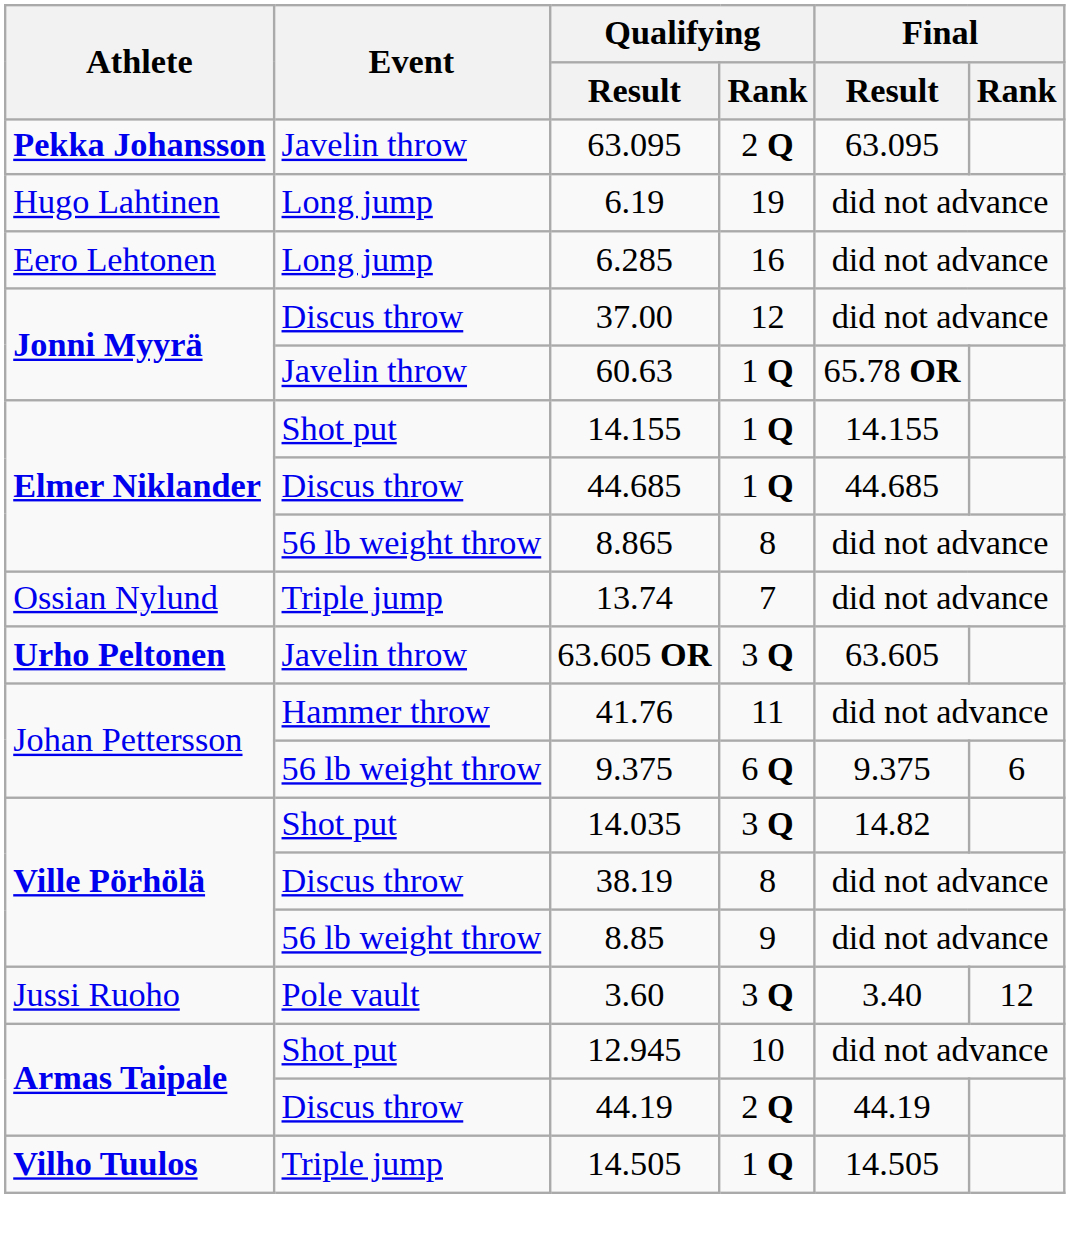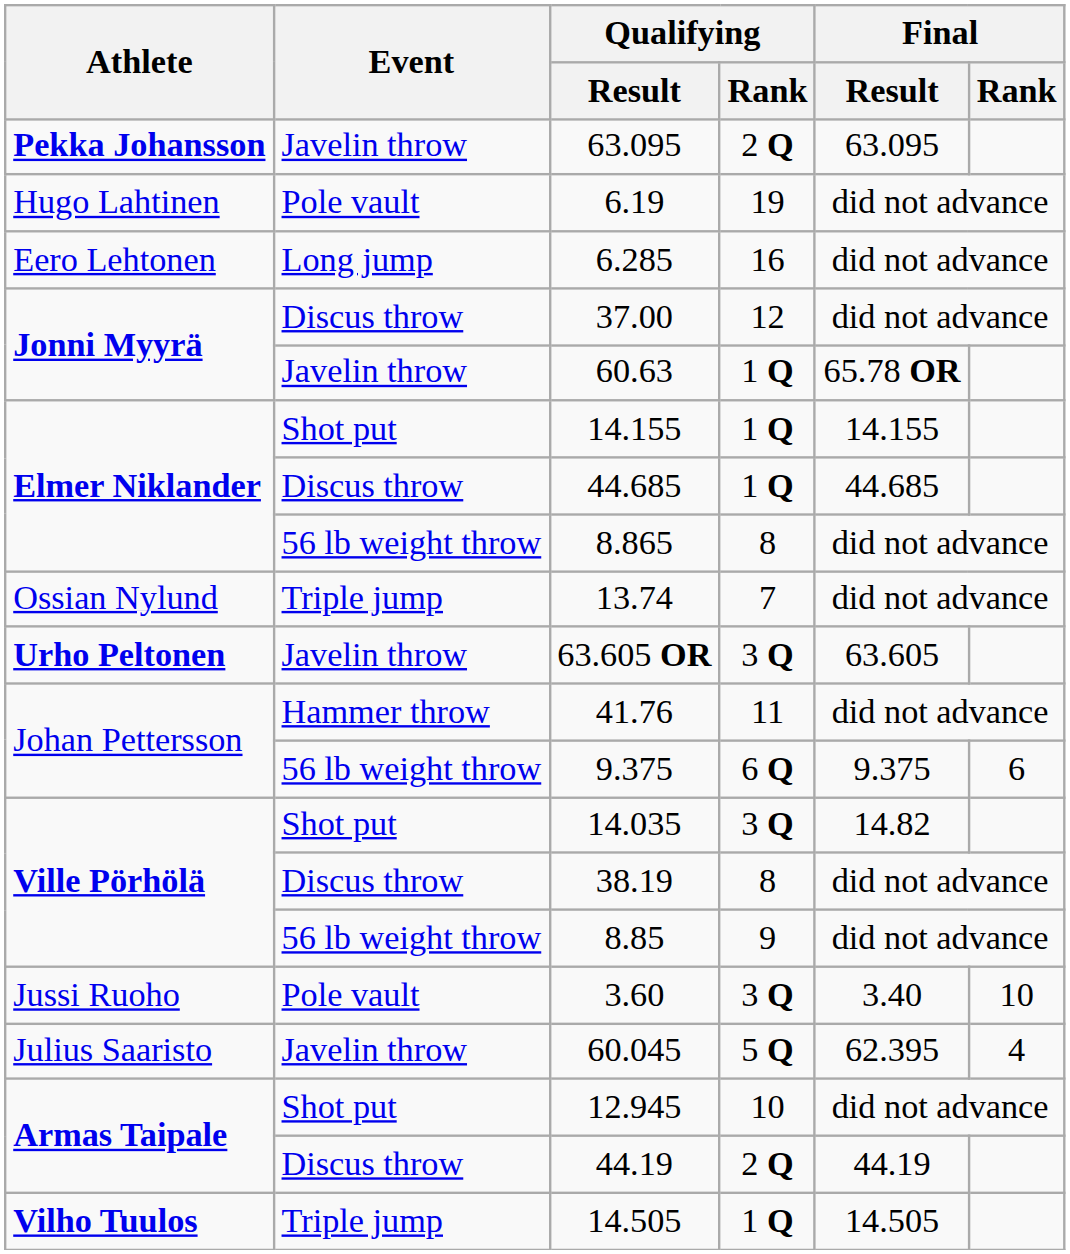6.19 | Event: Long jump -> Pole vault
3.60 | Final / Rank: 12 -> 10
+ row: Julius Saaristo | Javelin throw | 60.045 | 5 Q | 62.395 | 4
